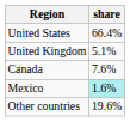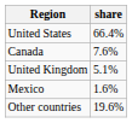rows swapped: Canada <-> United Kingdom
Mexico | share: paleturquoise background -> no background
